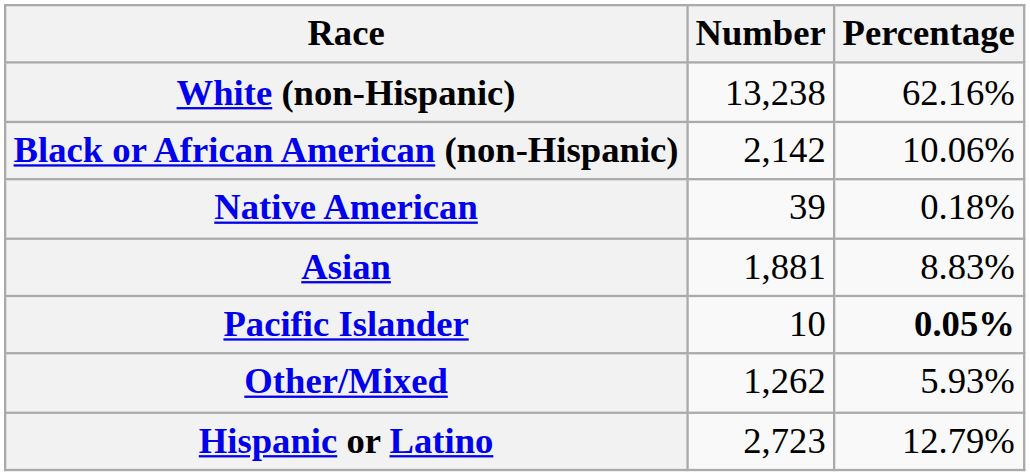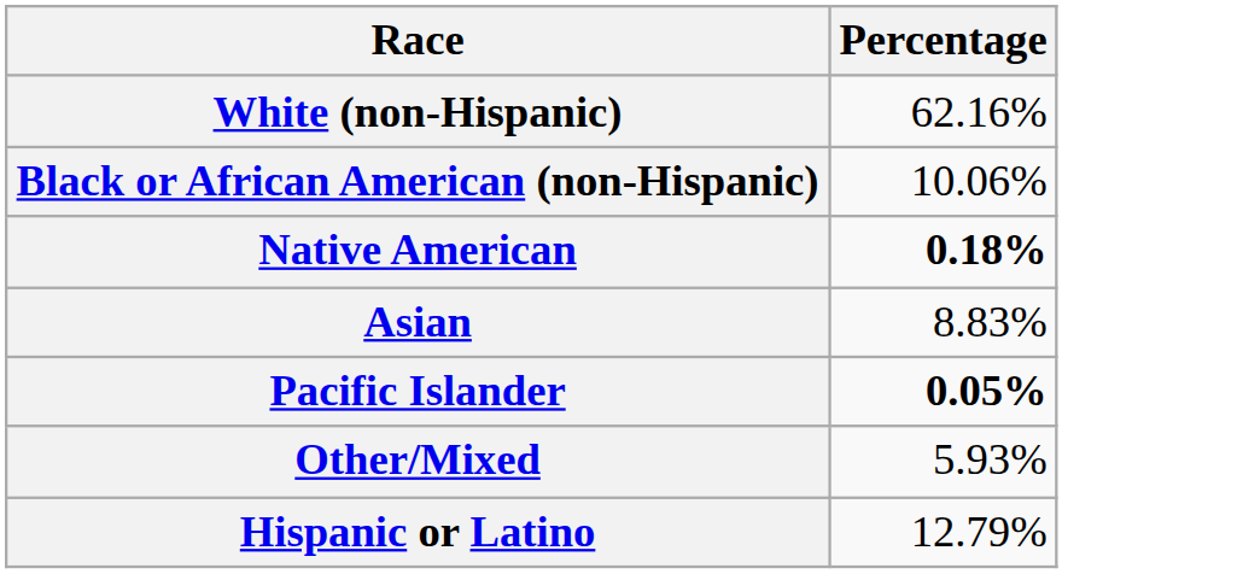- column: Number | 13,238 | 2,142 | 39 | 1,881 | 10 | 1,262 | 2,723
Native American | Percentage: normal -> bold
